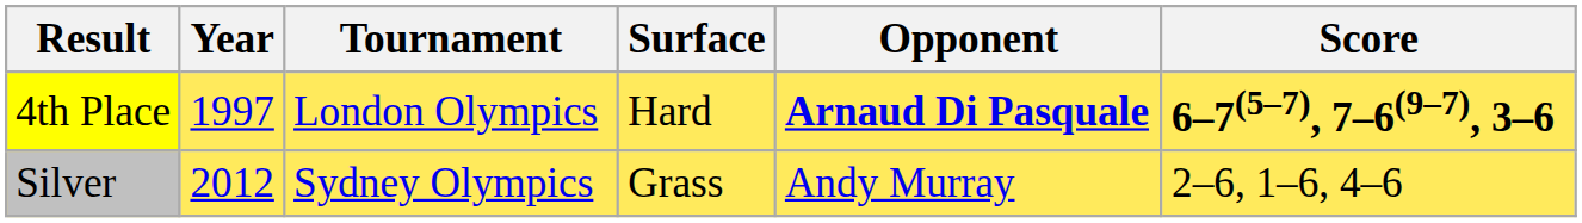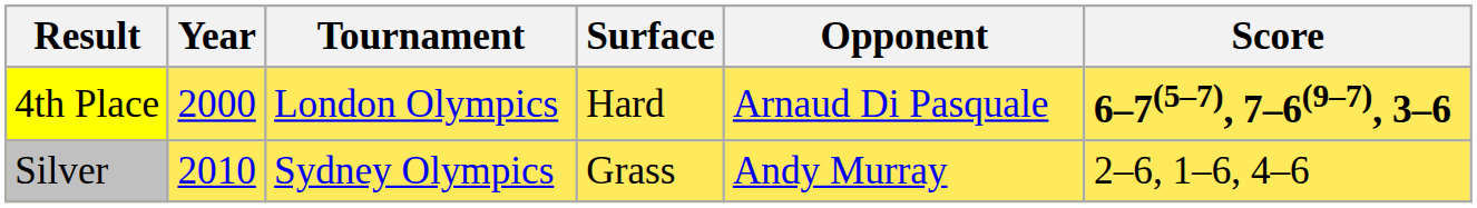4th Place | Year: 1997 -> 2000
4th Place | Opponent: bold -> normal
Silver | Year: 2012 -> 2010
